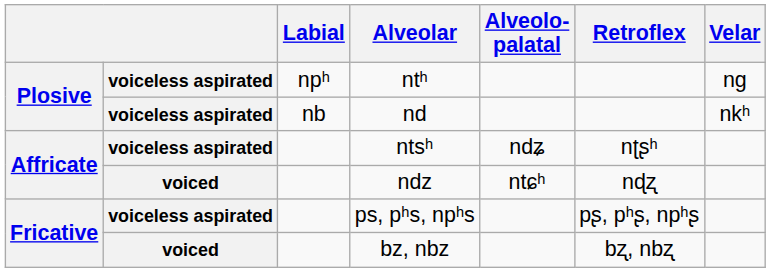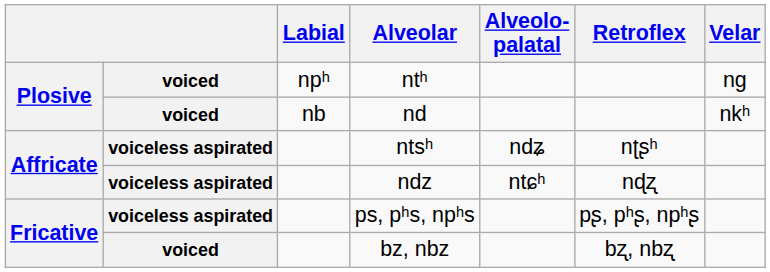ntʰ | column 2: voiceless aspirated -> voiced
nd | column 2: voiceless aspirated -> voiced
ndz | column 2: voiced -> voiceless aspirated
